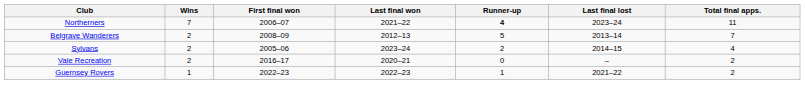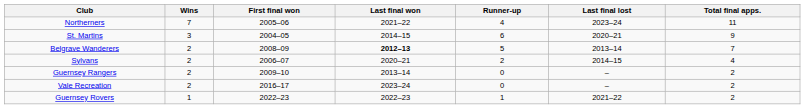Northerners | First final won: 2006–07 -> 2005–06
Northerners | Runner-up: bold -> normal
+ row: St. Martins | 3 | 2004–05 | 2014–15 | 6 | 2020–21 | 9
Belgrave Wanderers | Last final won: normal -> bold
Sylvans | First final won: 2005–06 -> 2006–07
Sylvans | Last final won: 2023–24 -> 2020–21
+ row: Guernsey Rangers | 2 | 2009–10 | 2013–14 | 0 | – | 2
Vale Recreation | Last final won: 2020–21 -> 2023–24
